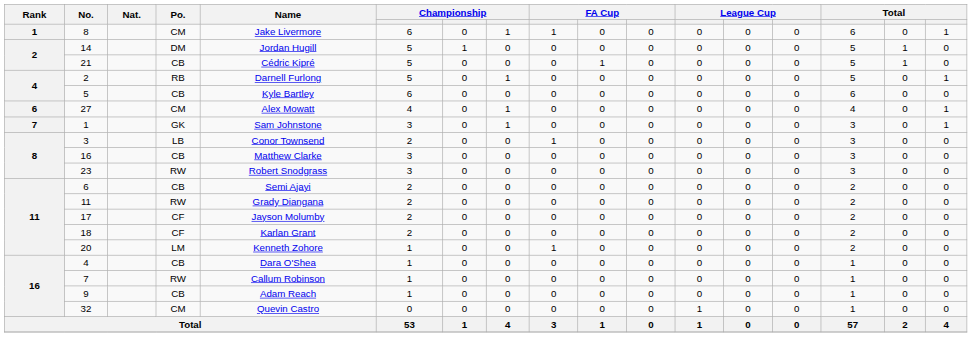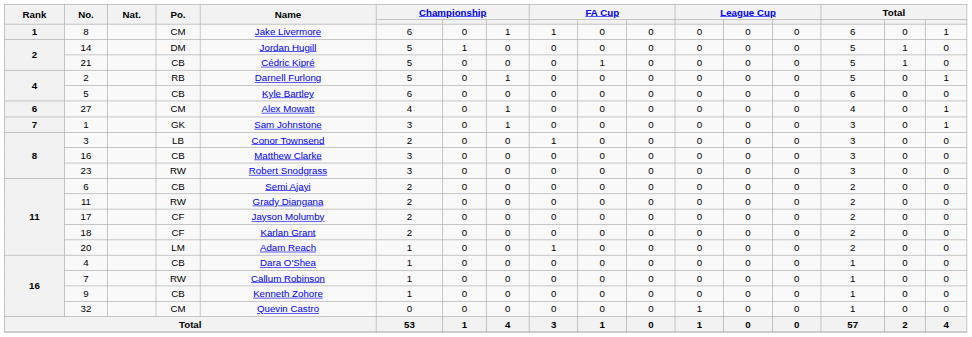20 | Name: Kenneth Zohore -> Adam Reach
9 | Name: Adam Reach -> Kenneth Zohore
